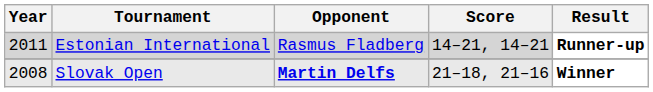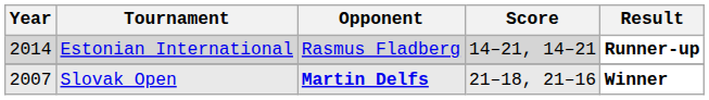Estonian International | Year: 2011 -> 2014
Slovak Open | Year: 2008 -> 2007
